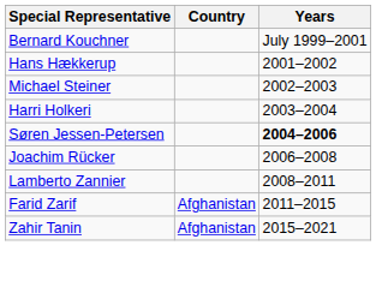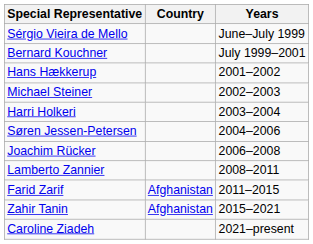+ row: Sérgio Vieira de Mello | June–July 1999
Søren Jessen-Petersen | Years: bold -> normal
+ row: Caroline Ziadeh | 2021–present
